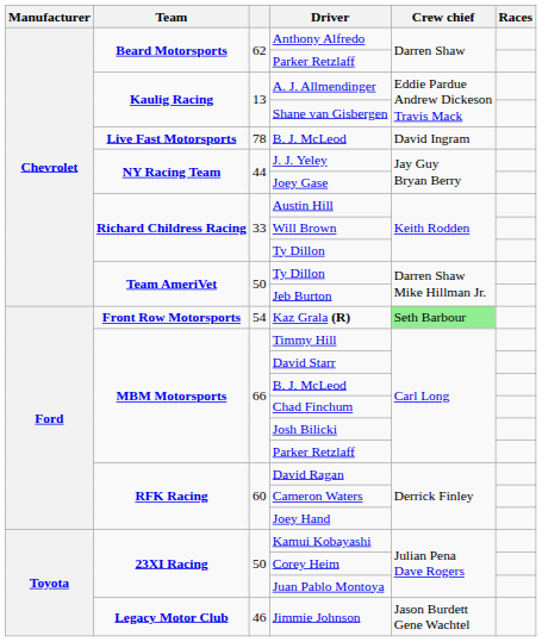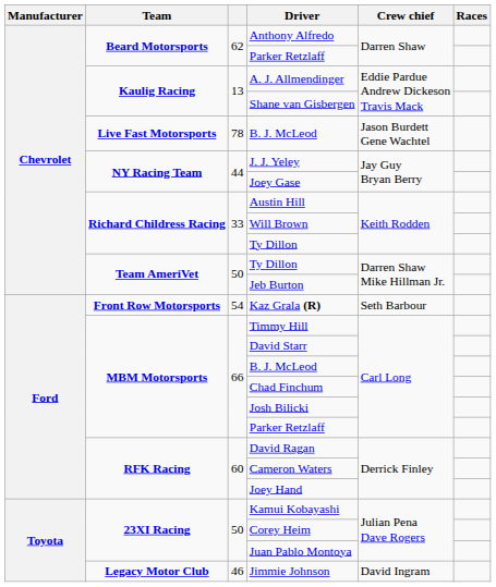Live Fast Motorsports / B. J. McLeod | Crew chief: David Ingram -> Jason Burdett Gene Wachtel
Kaz Grala (R) | Crew chief: lightgreen background -> no background
Jimmie Johnson | Crew chief: Jason Burdett Gene Wachtel -> David Ingram
